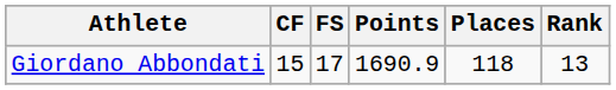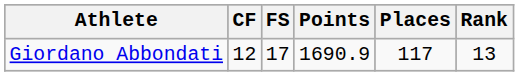Giordano Abbondati | CF: 15 -> 12
Giordano Abbondati | Places: 118 -> 117
